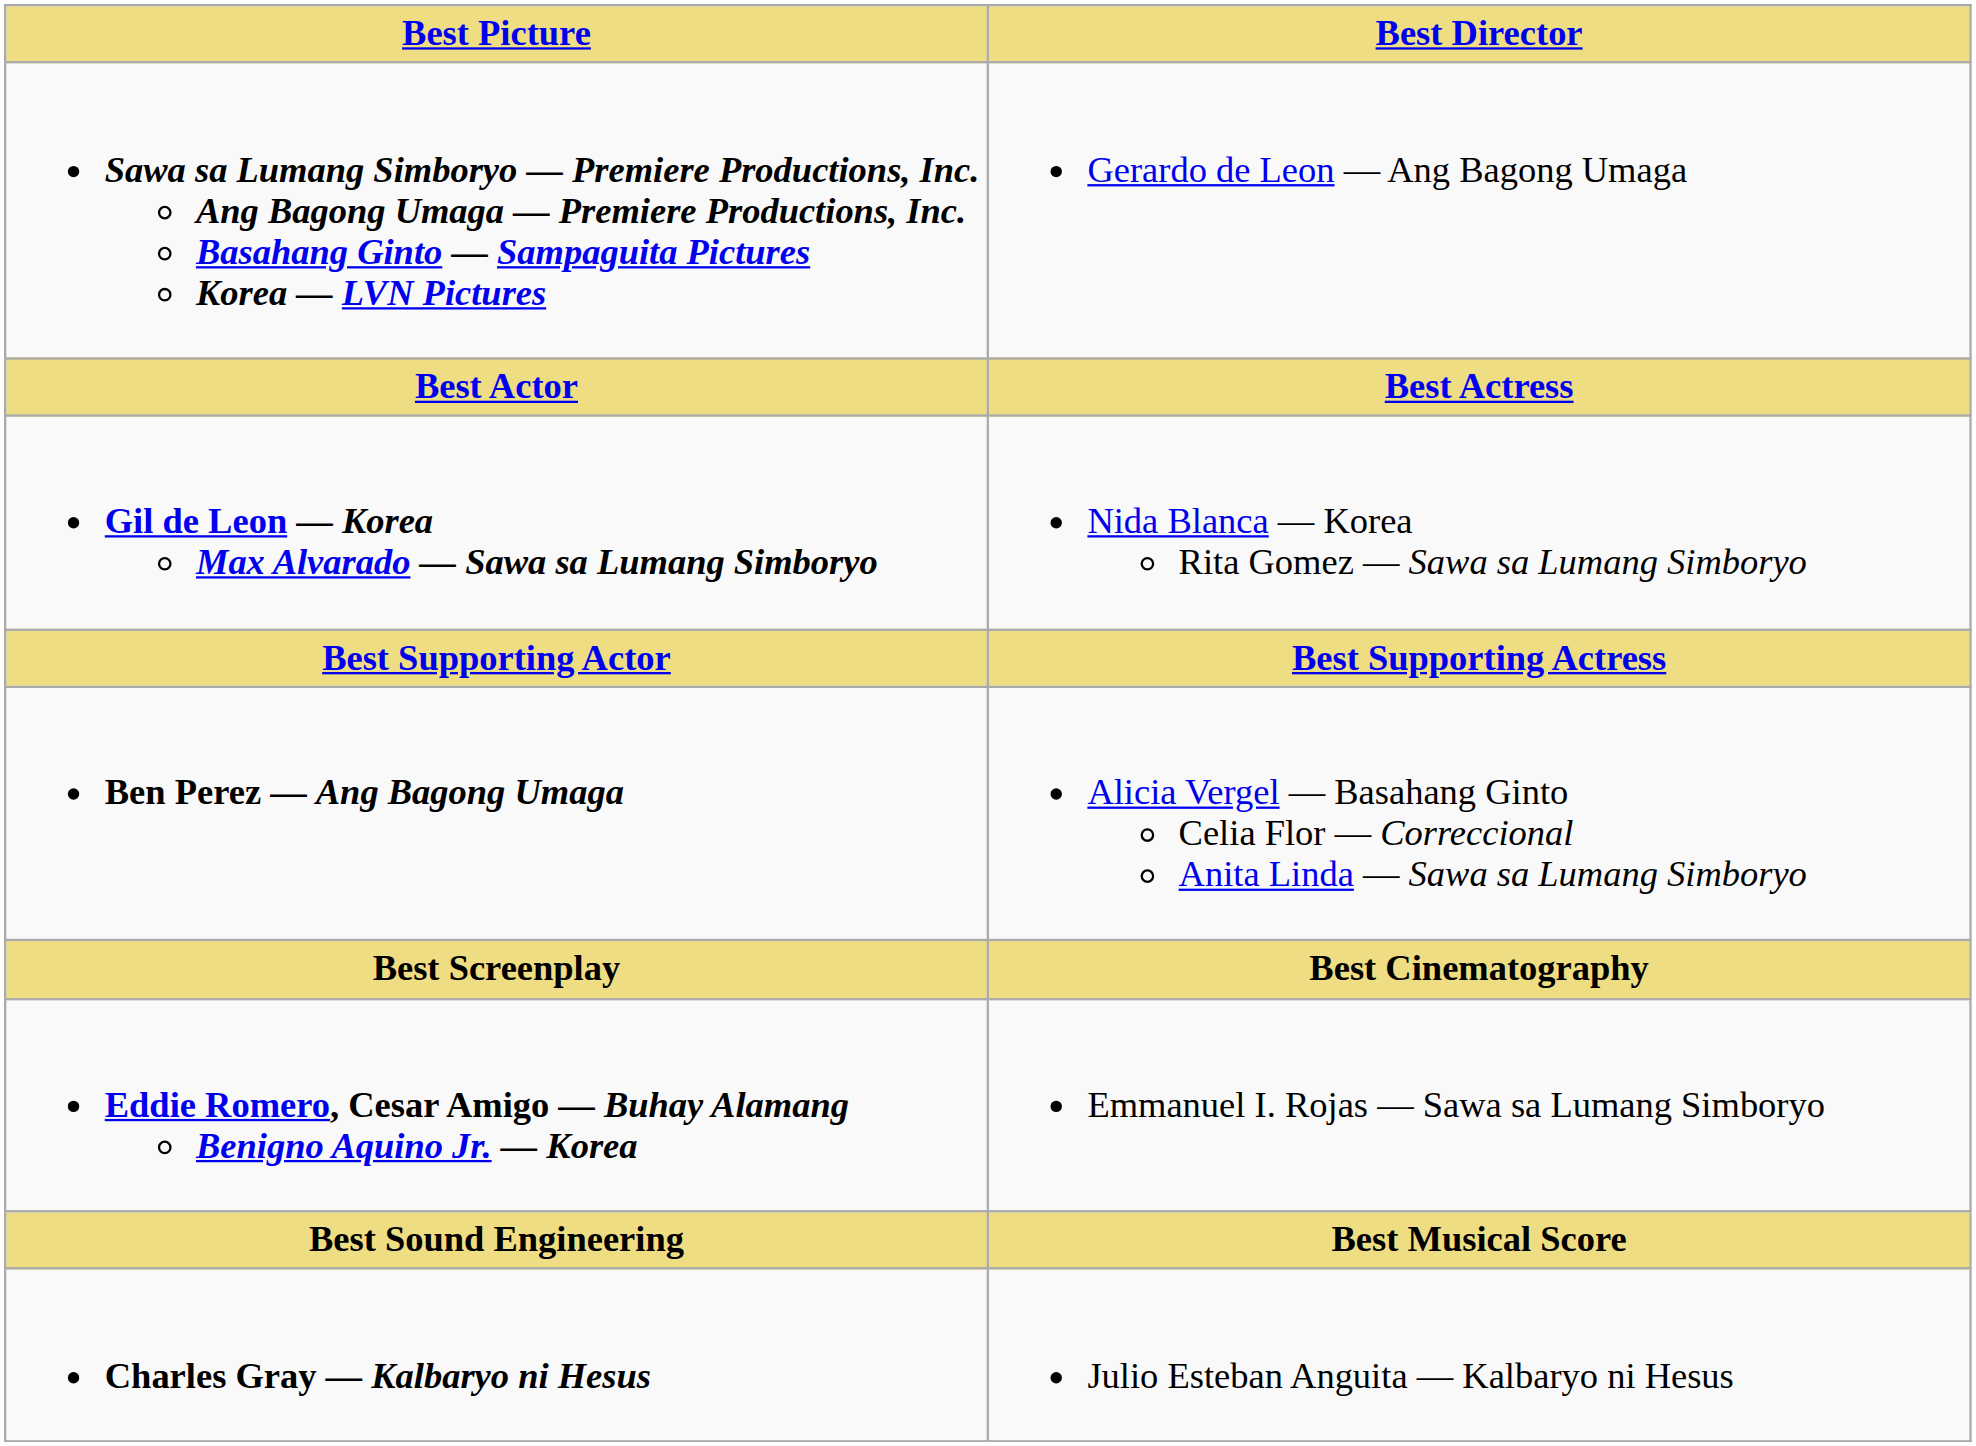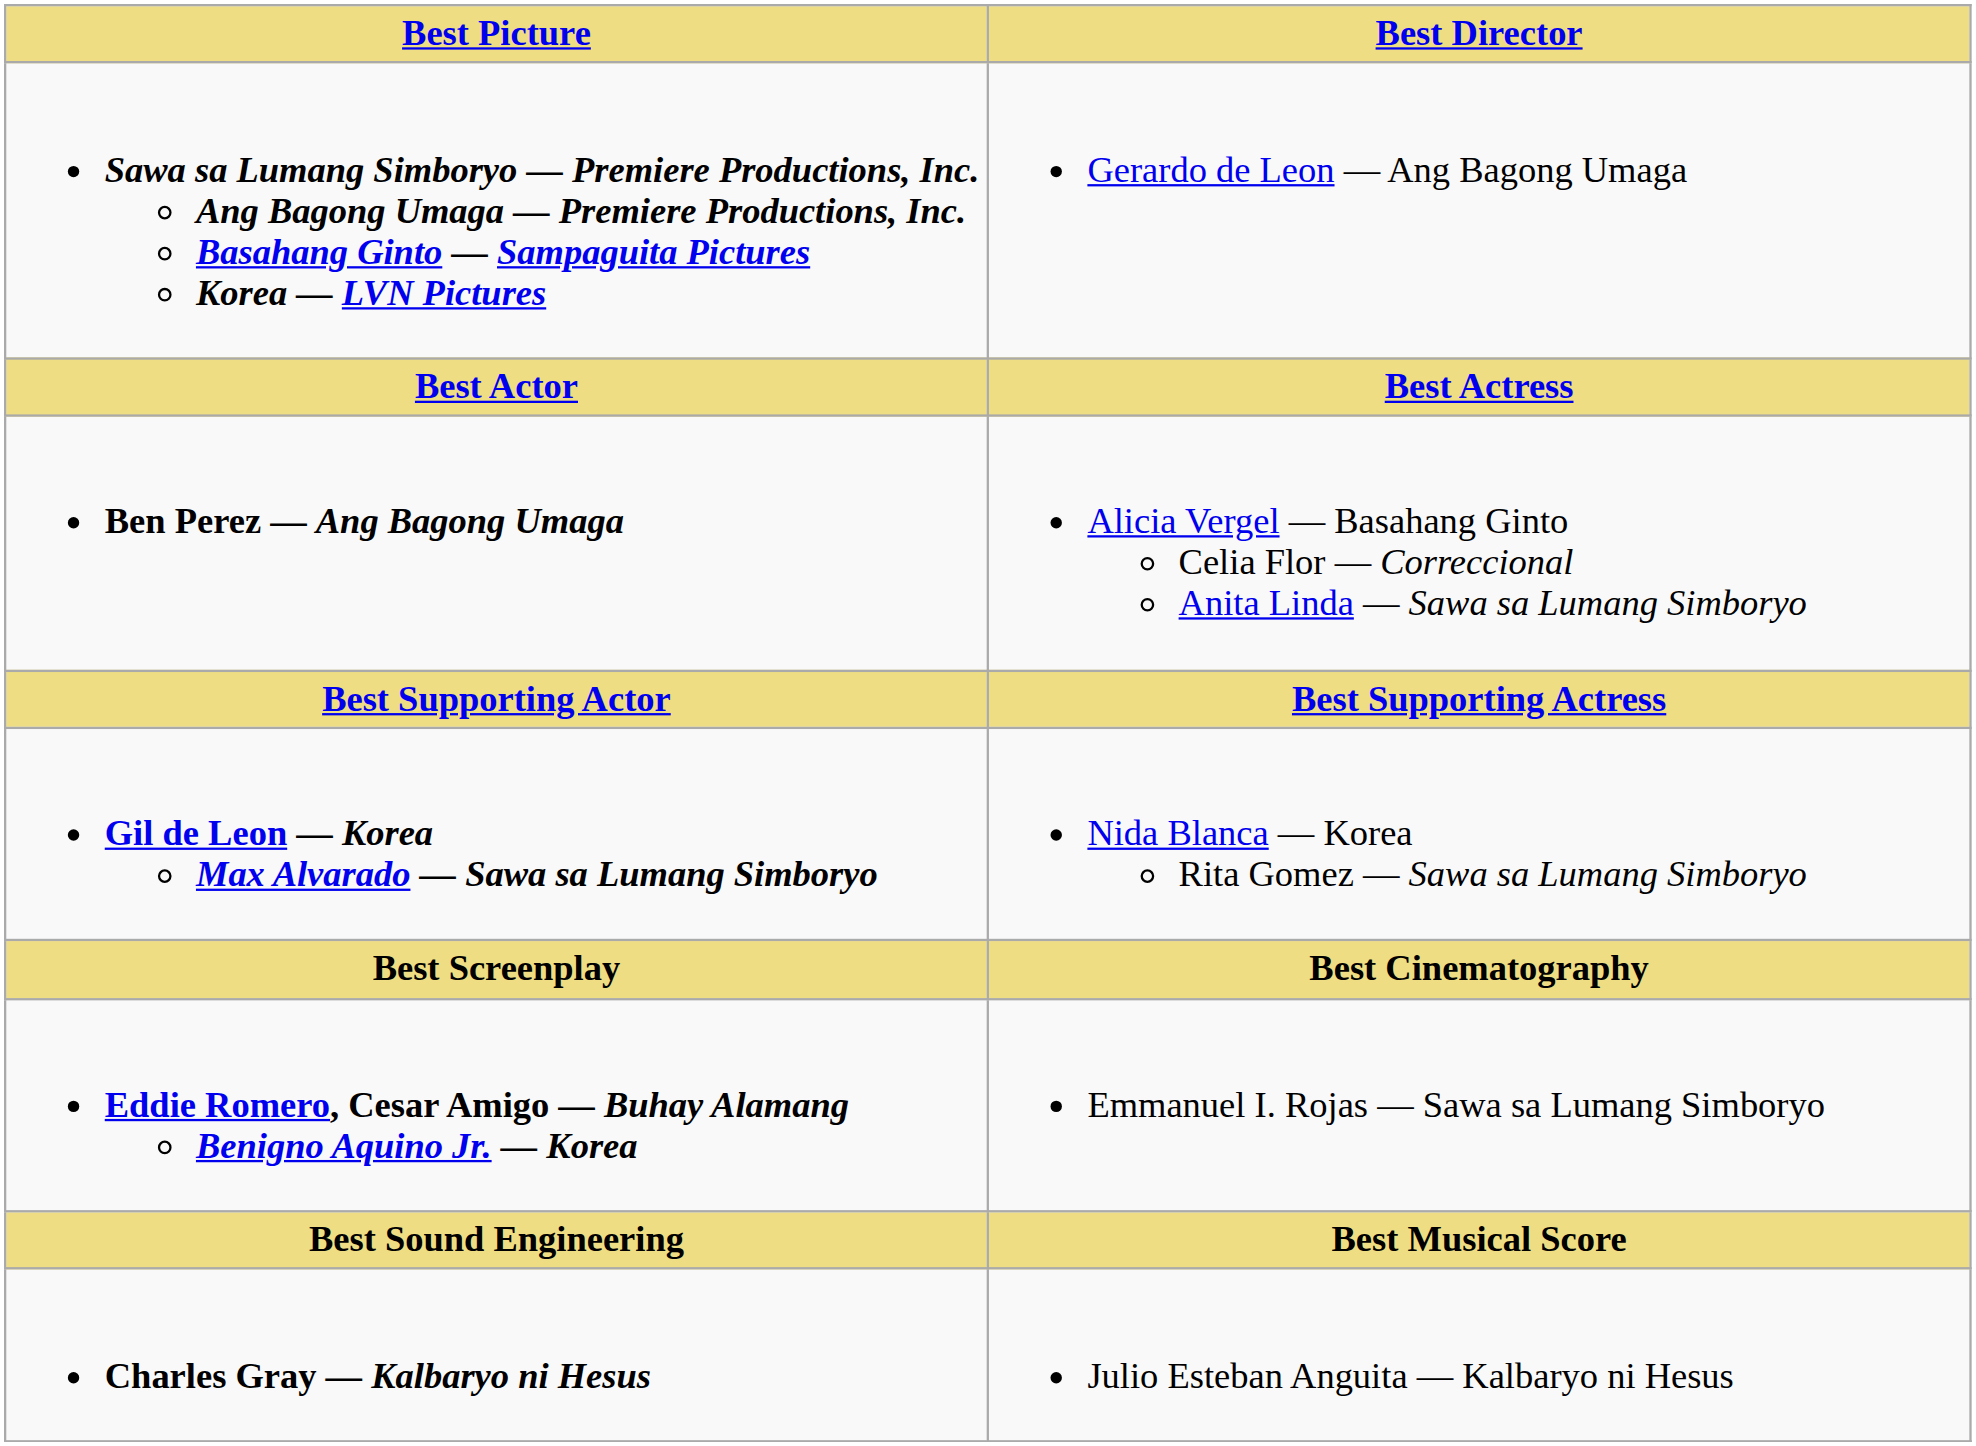rows swapped: Ben Perez — Ang Bagong Umaga <-> Gil de Leon — Korea Max Alvarado — Sawa sa Lumang Simboryo
